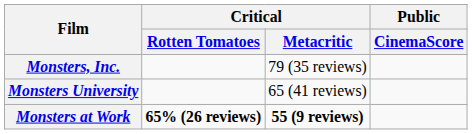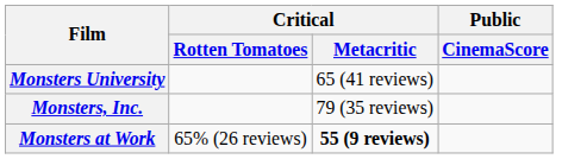rows swapped: Monsters, Inc. <-> Monsters University
Monsters at Work | Critical / Rotten Tomatoes: bold -> normal
